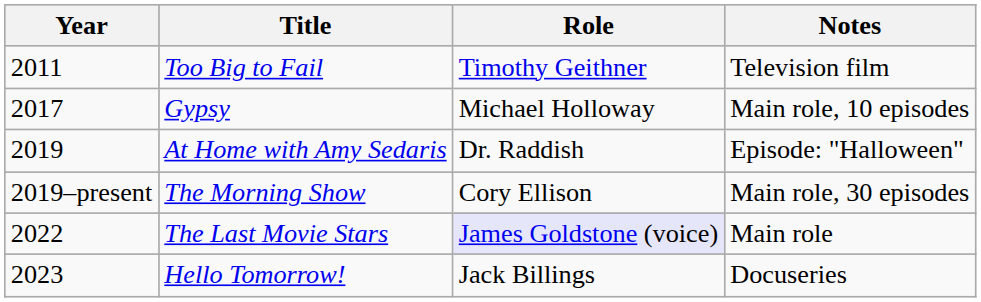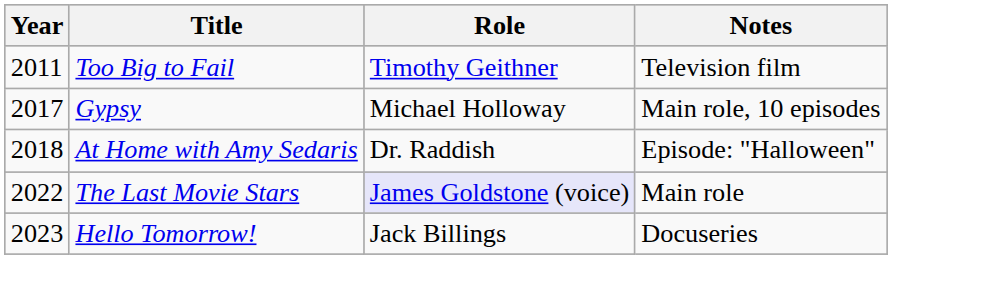At Home with Amy Sedaris | Year: 2019 -> 2018
- row: 2019–present | The Morning Show | Cory Ellison | Main role, 30 episodes
